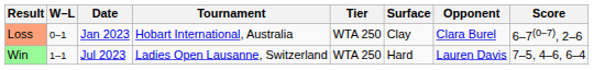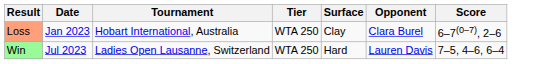- column: W–L | 0–1 | 1–1
